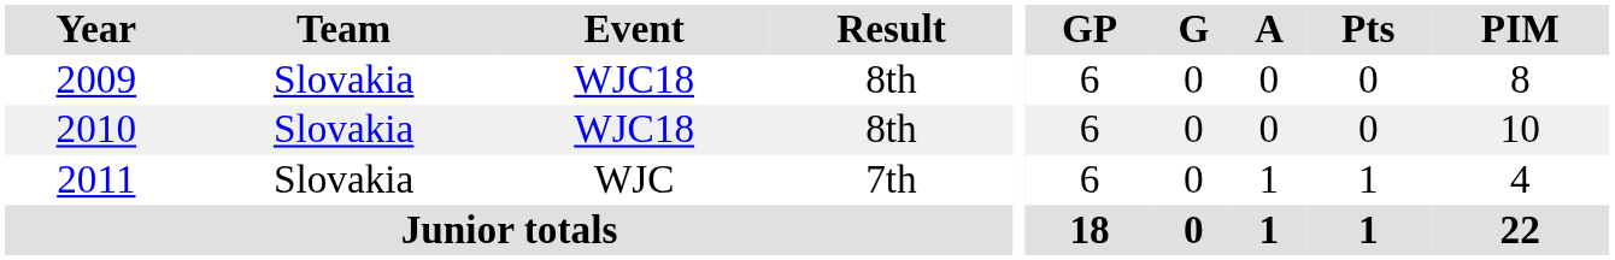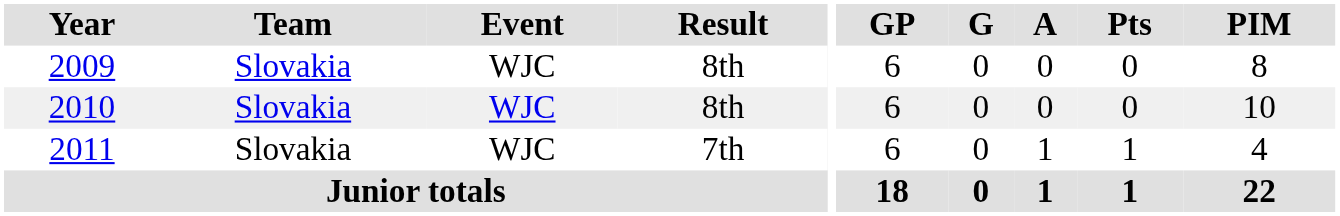2009 | Event: WJC18 -> WJC
2010 | Event: WJC18 -> WJC
